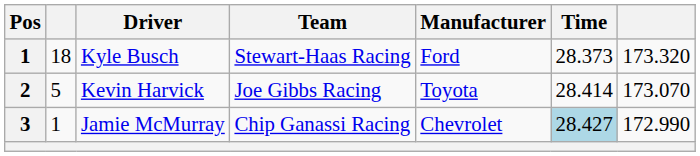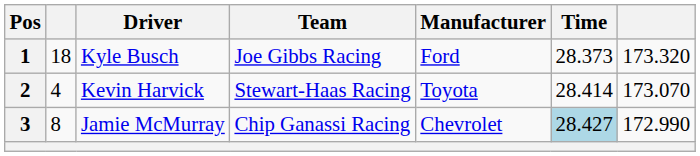Kyle Busch | Team: Stewart-Haas Racing -> Joe Gibbs Racing
Kevin Harvick | column 2: 5 -> 4
Kevin Harvick | Team: Joe Gibbs Racing -> Stewart-Haas Racing
Jamie McMurray | column 2: 1 -> 8
